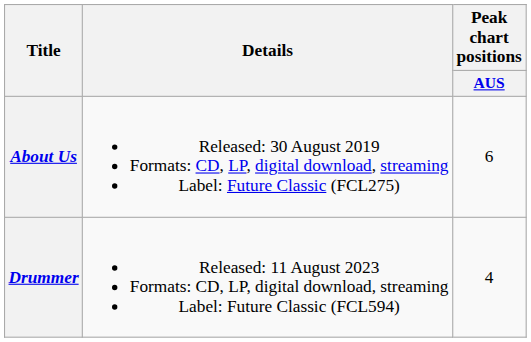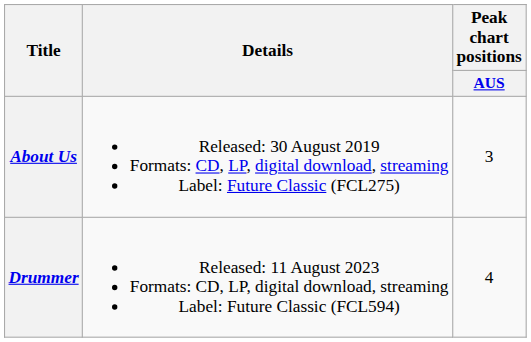About Us | Peak chart positions / AUS: 6 -> 3
